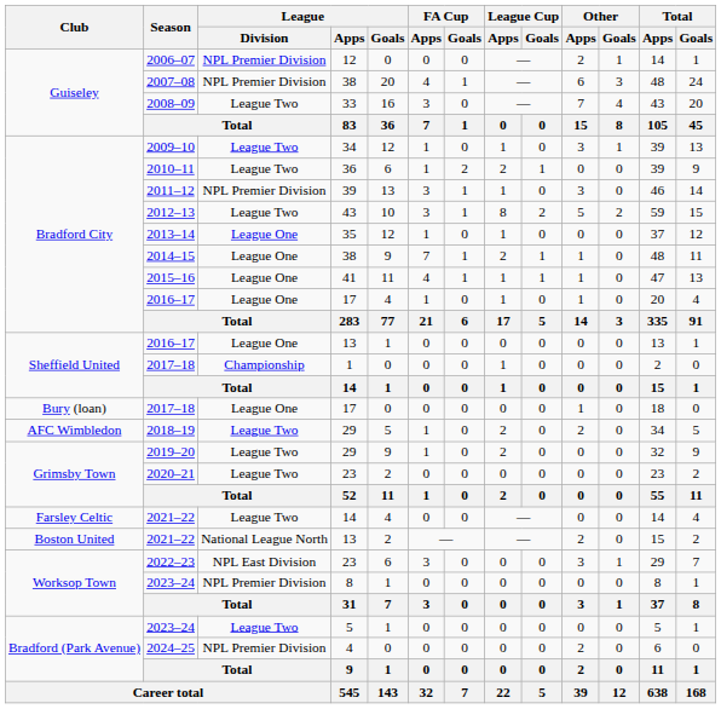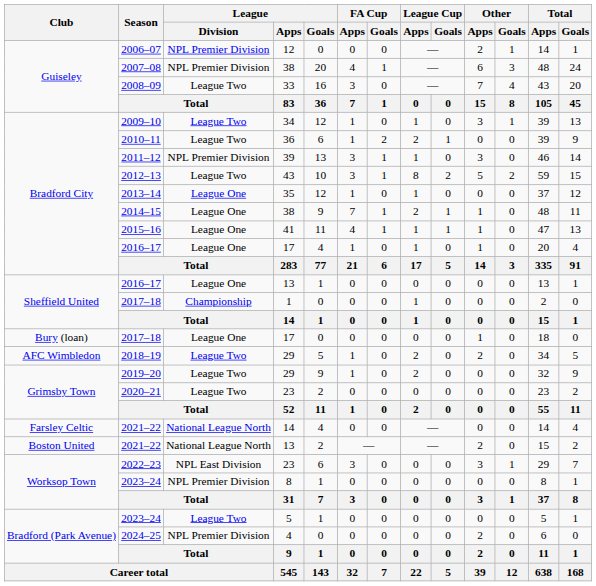2021–22 / 14 | League / Division: League Two -> National League North
